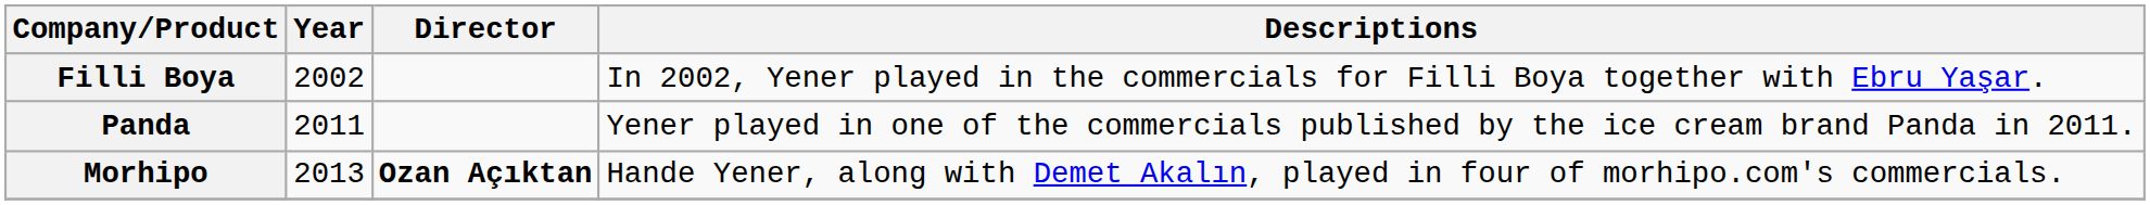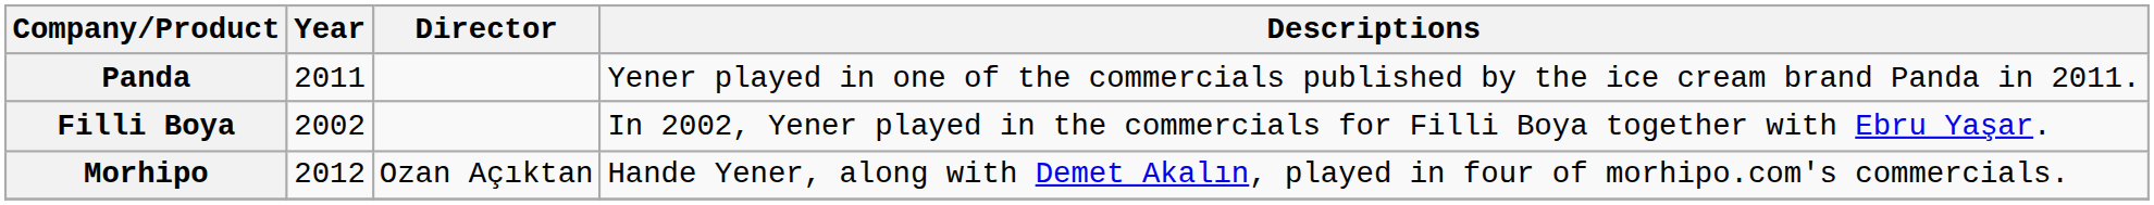rows swapped: Filli Boya <-> Panda
Morhipo | Year: 2013 -> 2012
Morhipo | Director: bold -> normal
